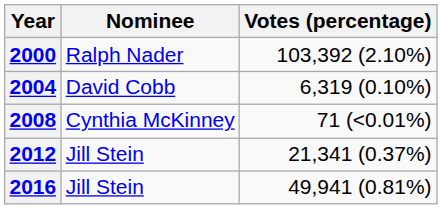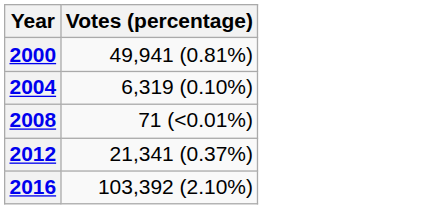- column: Nominee | Ralph Nader | David Cobb | Cynthia McKinney | Jill Stein | Jill Stein
2000 | Votes (percentage): 103,392 (2.10%) -> 49,941 (0.81%)
2016 | Votes (percentage): 49,941 (0.81%) -> 103,392 (2.10%)
